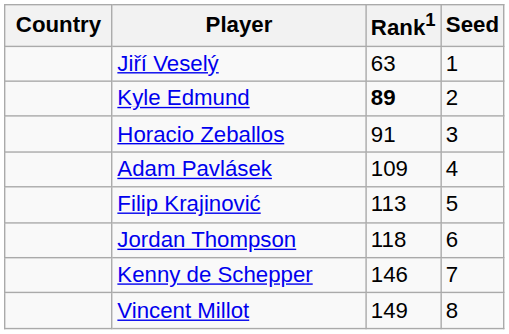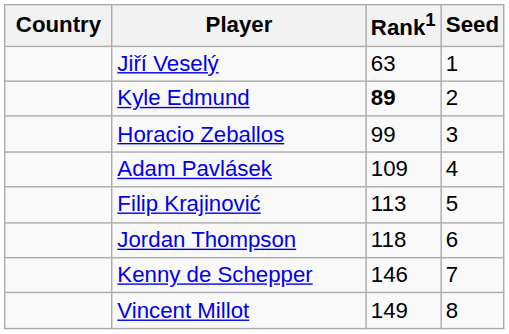Horacio Zeballos | Rank1: 91 -> 99
